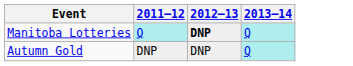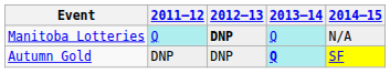+ column: 2014–15 | N/A | SF
Autumn Gold | 2013–14: normal -> bold
